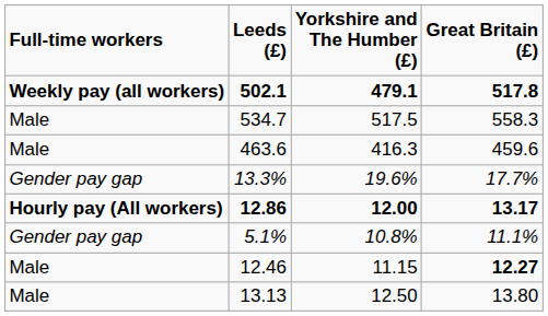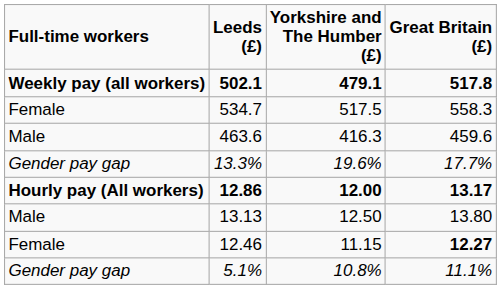534.7 | Full-time workers: Male -> Female
rows swapped: 13.13 <-> 5.1%
12.46 | Full-time workers: Male -> Female
